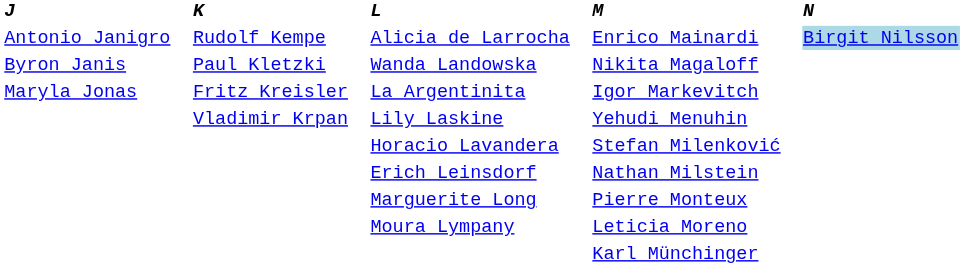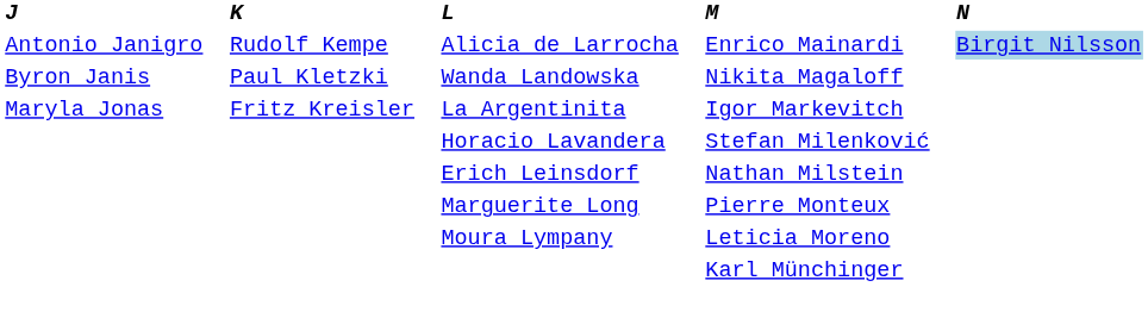- row: Vladimir Krpan | Lily Laskine | Yehudi Menuhin
